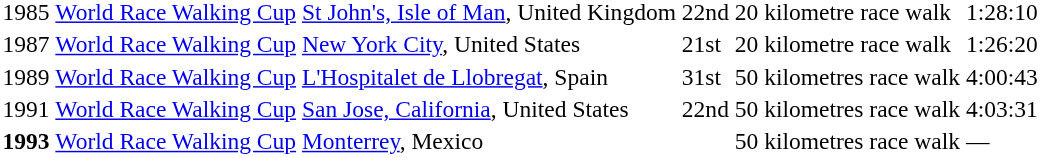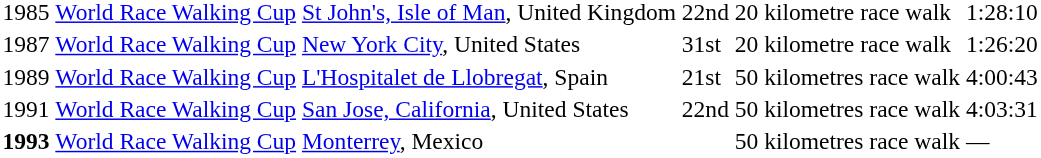New York City, United States | column 4: 21st -> 31st
L'Hospitalet de Llobregat, Spain | column 4: 31st -> 21st
